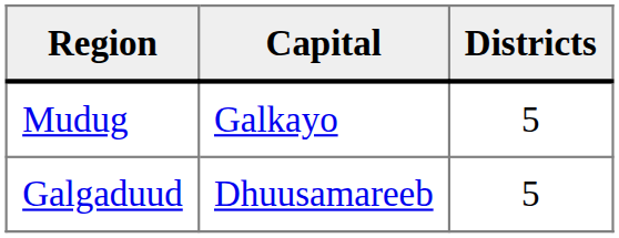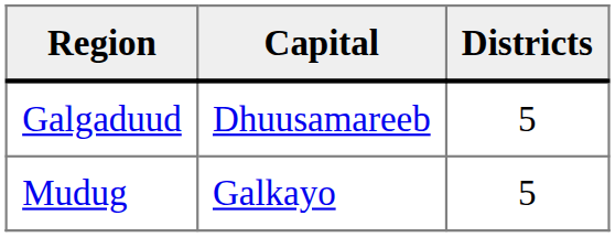rows swapped: Galgaduud <-> Mudug
